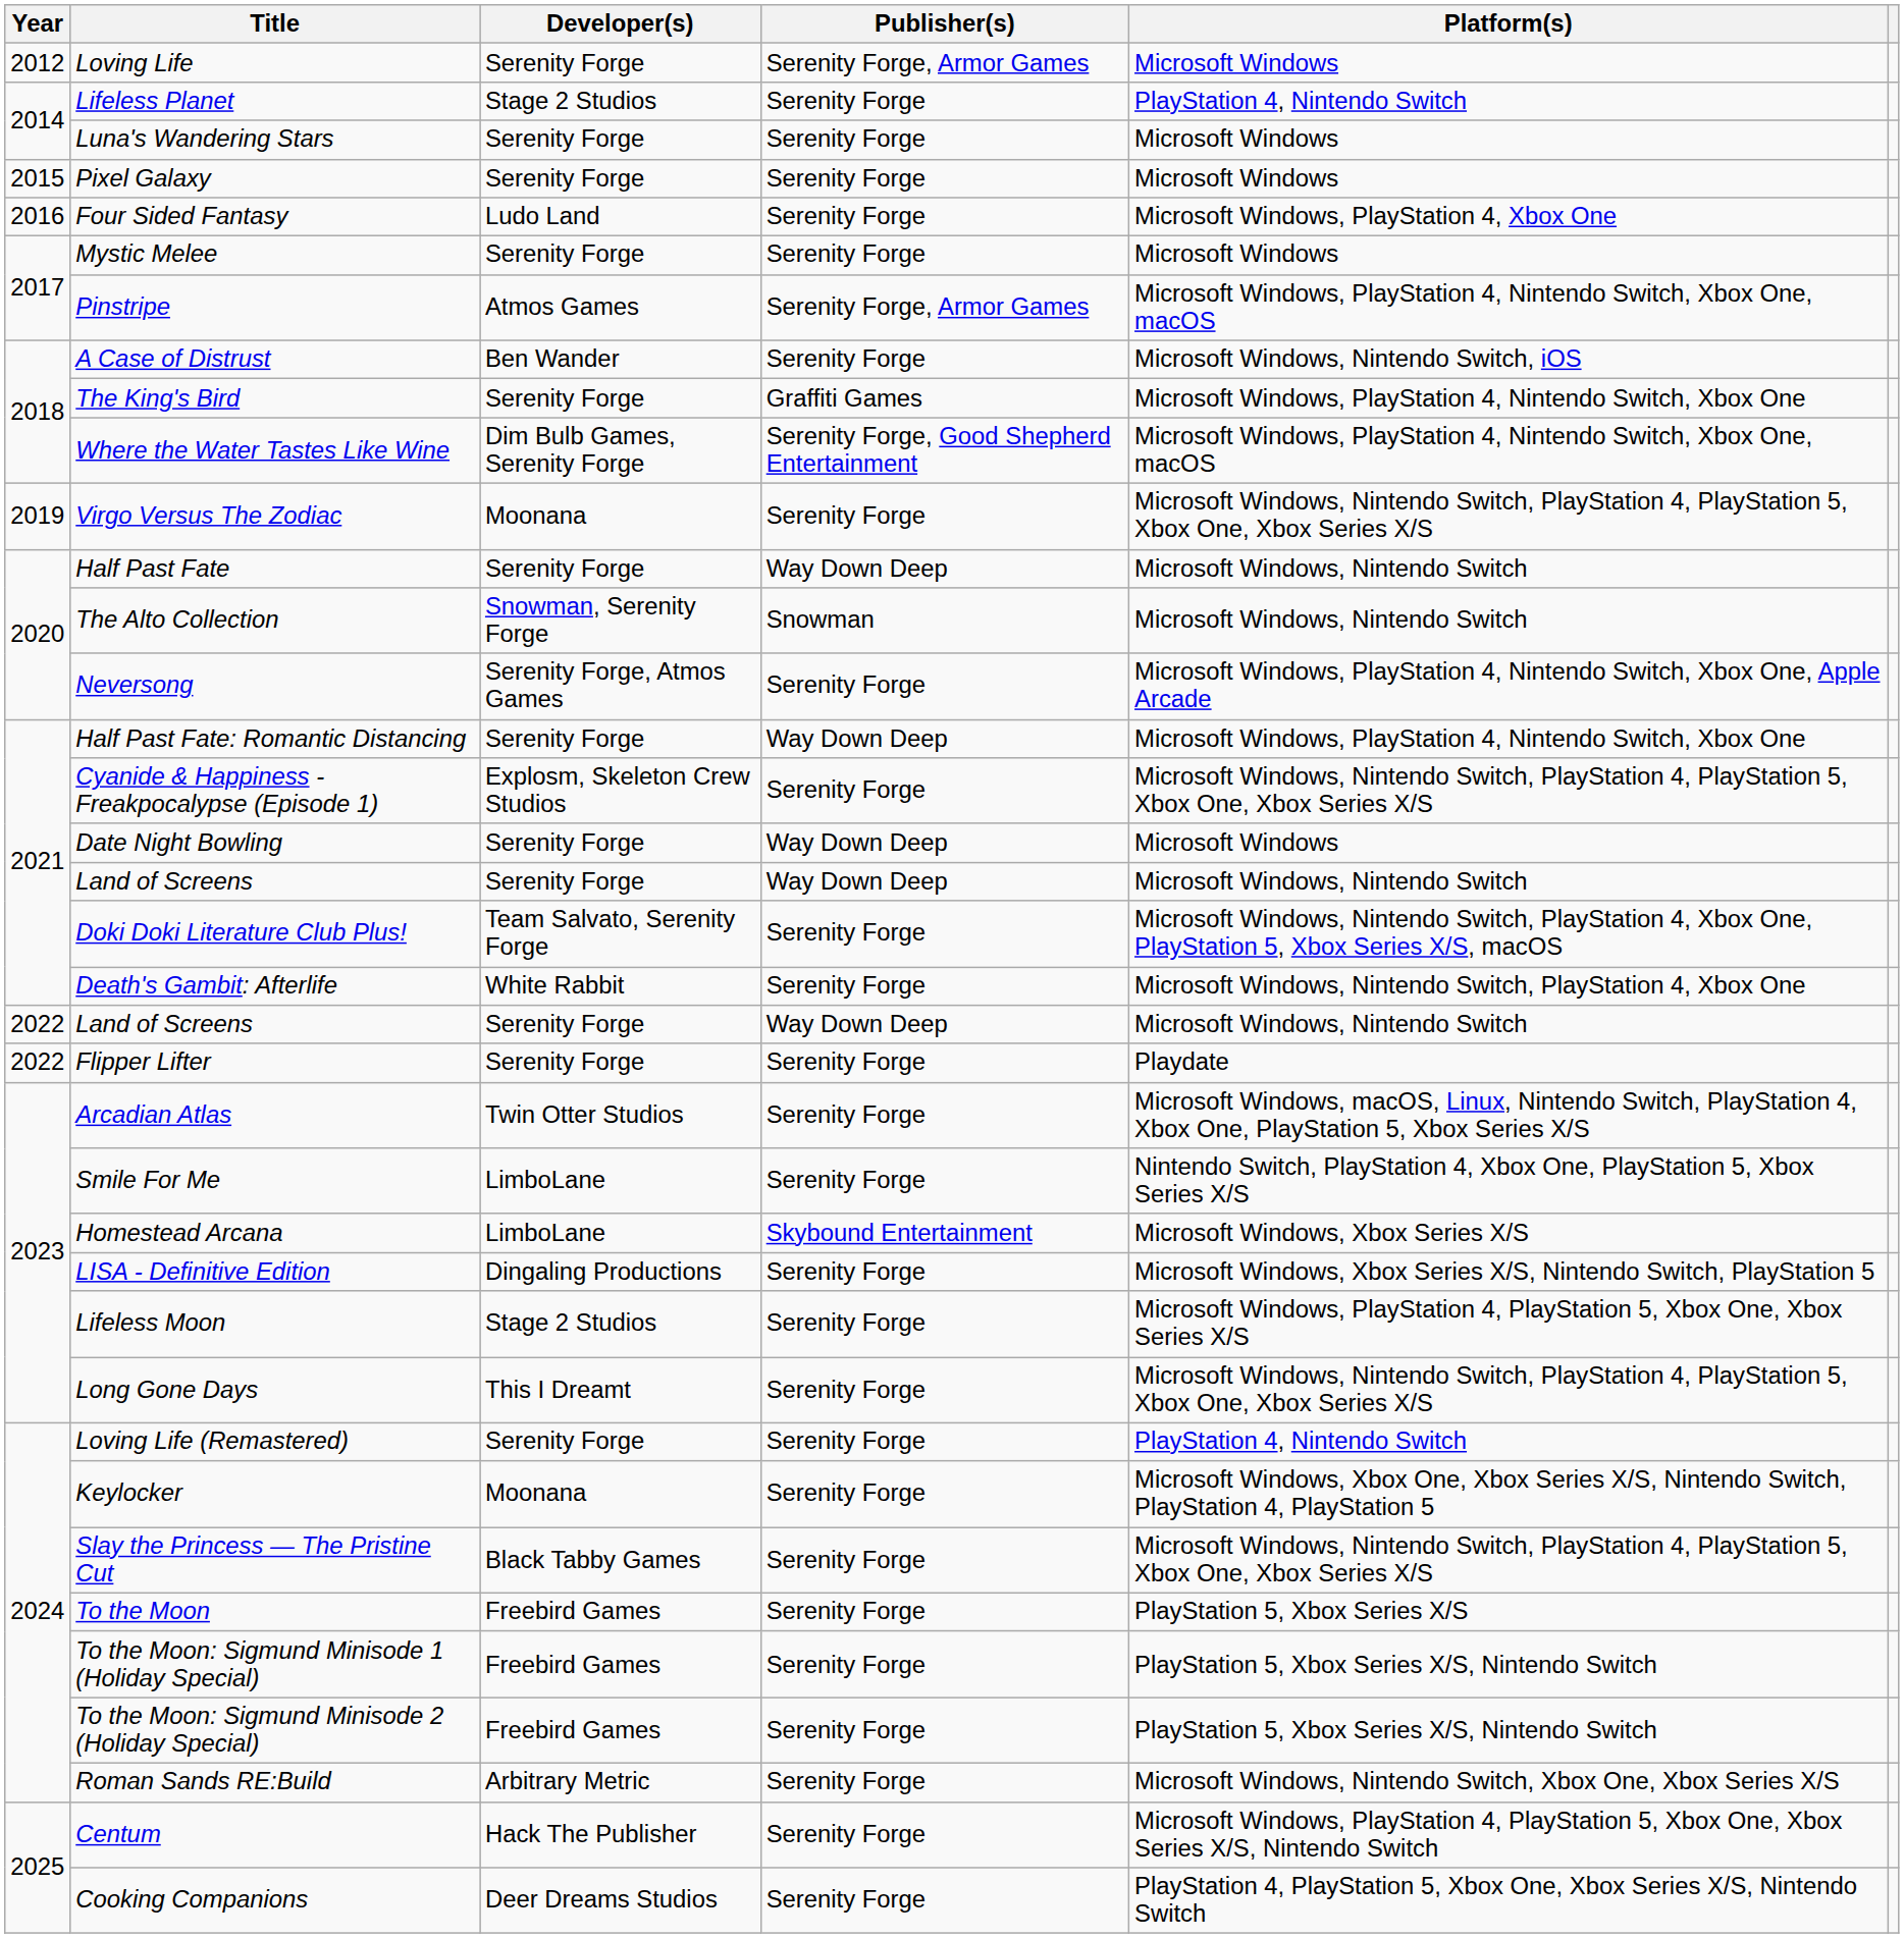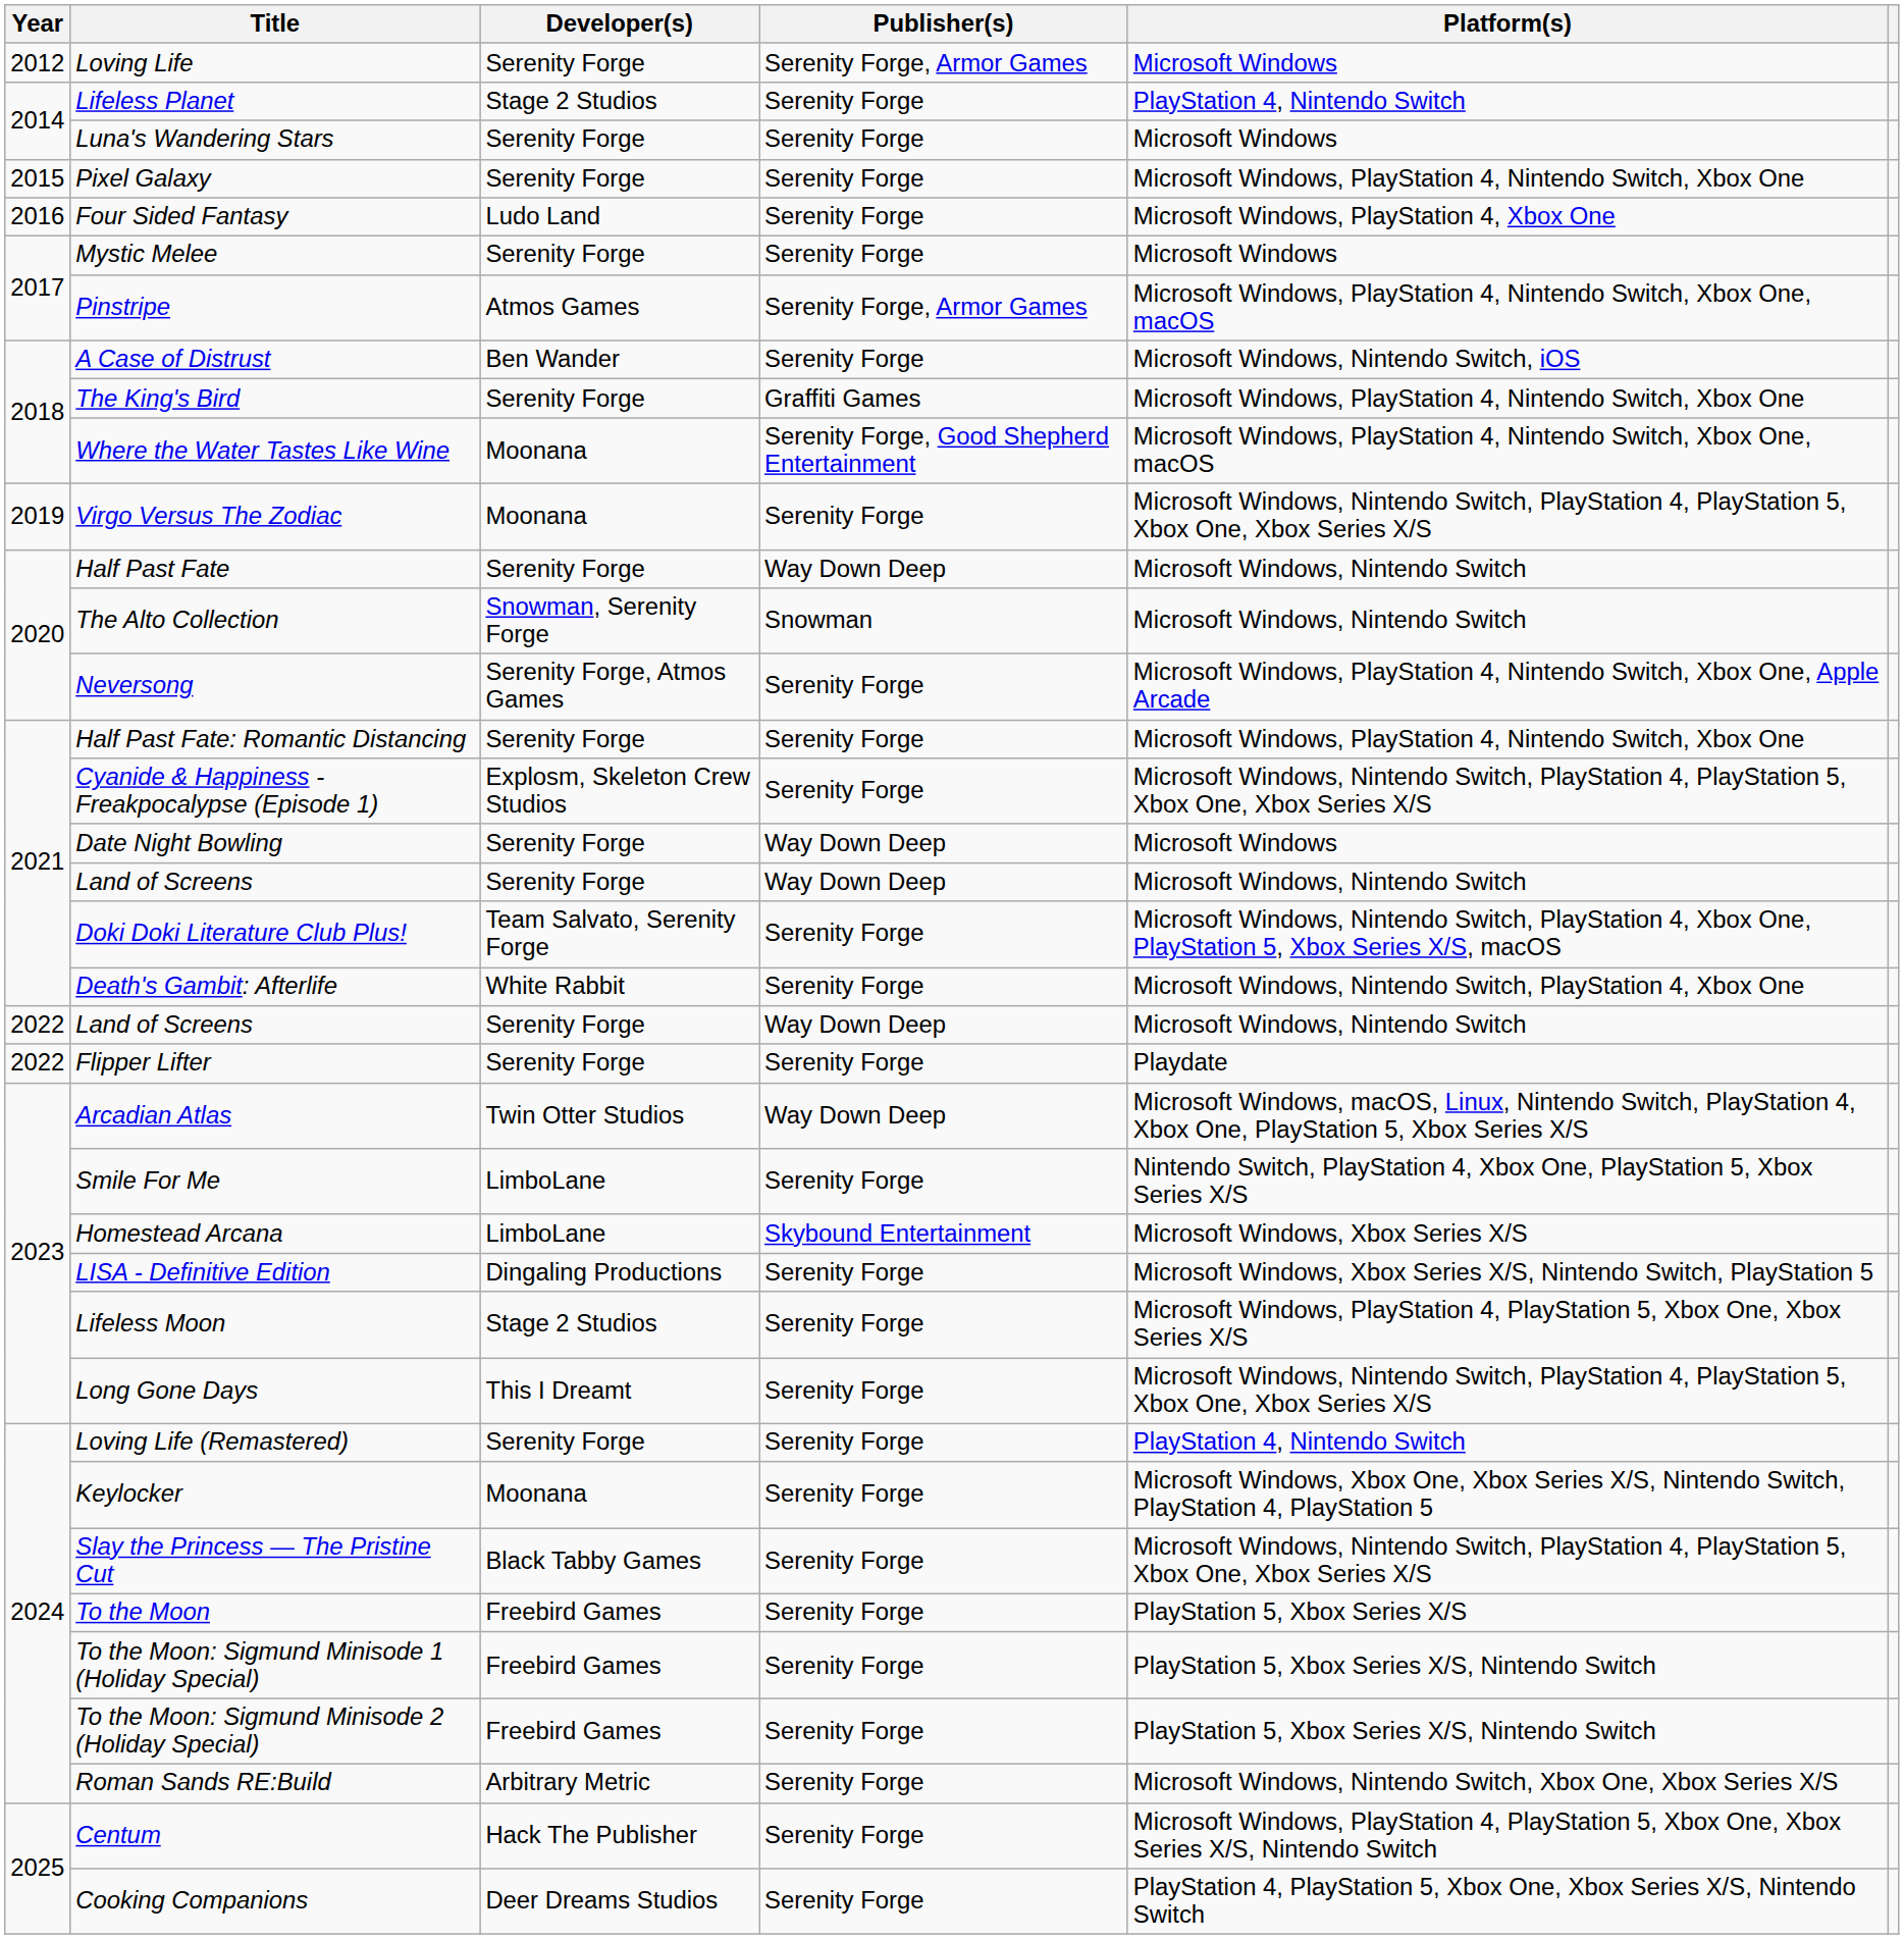Pixel Galaxy | Platform(s): Microsoft Windows -> Microsoft Windows, PlayStation 4, Nintendo Switch, Xbox One
Where the Water Tastes Like Wine | Developer(s): Dim Bulb Games, Serenity Forge -> Moonana
Half Past Fate: Romantic Distancing | Publisher(s): Way Down Deep -> Serenity Forge
Arcadian Atlas | Publisher(s): Serenity Forge -> Way Down Deep
